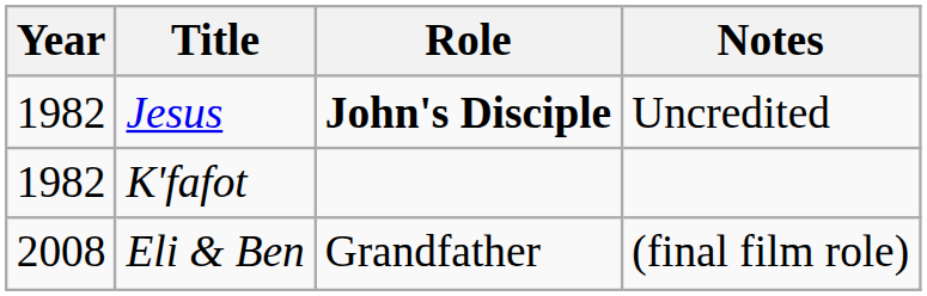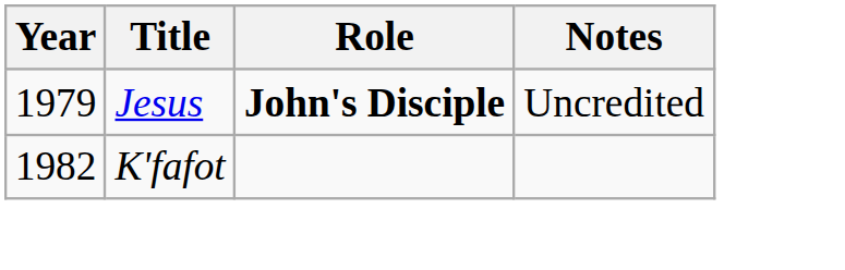Jesus | Year: 1982 -> 1979
- row: 2008 | Eli & Ben | Grandfather | (final film role)
